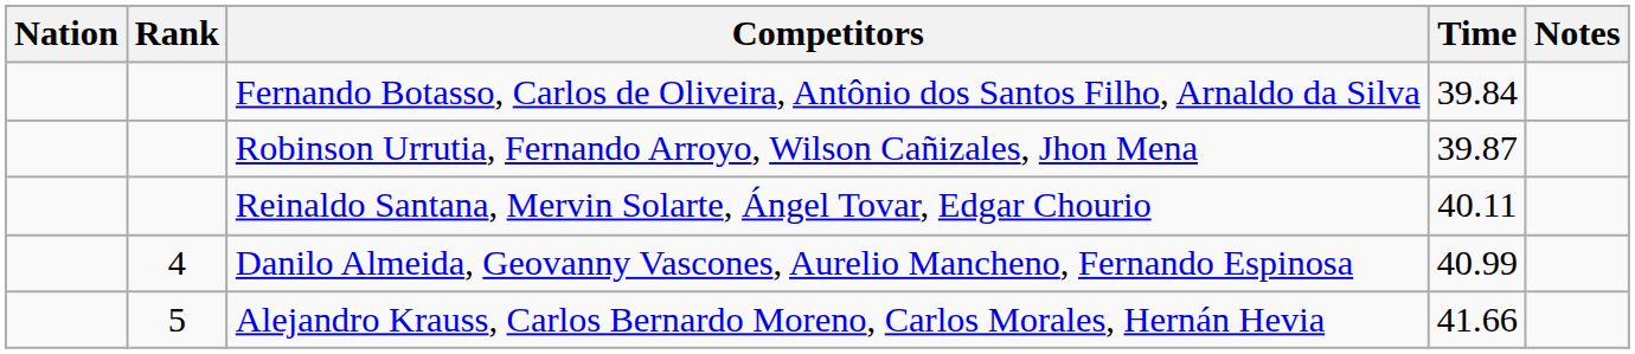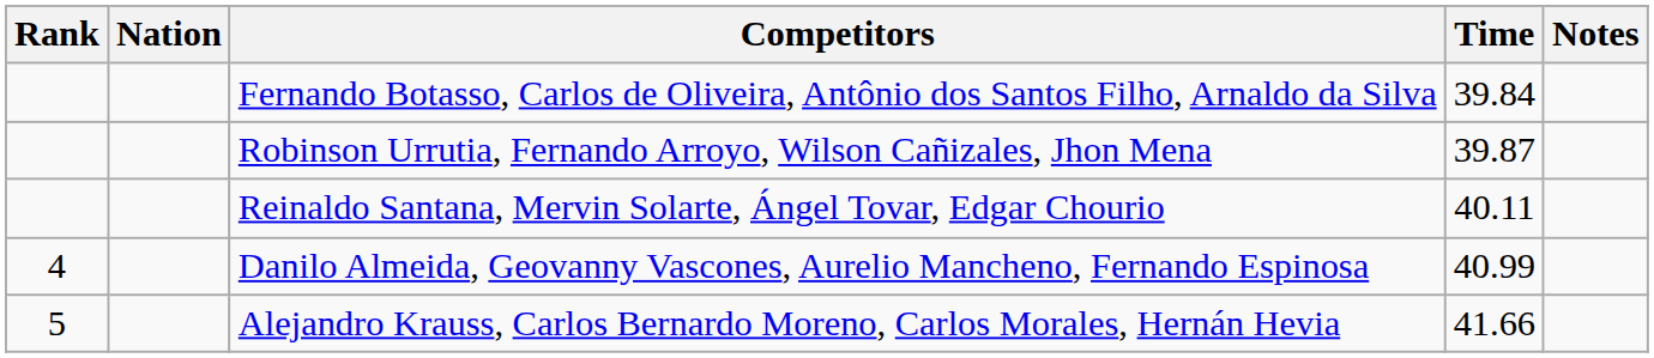columns swapped: Rank <-> Nation
